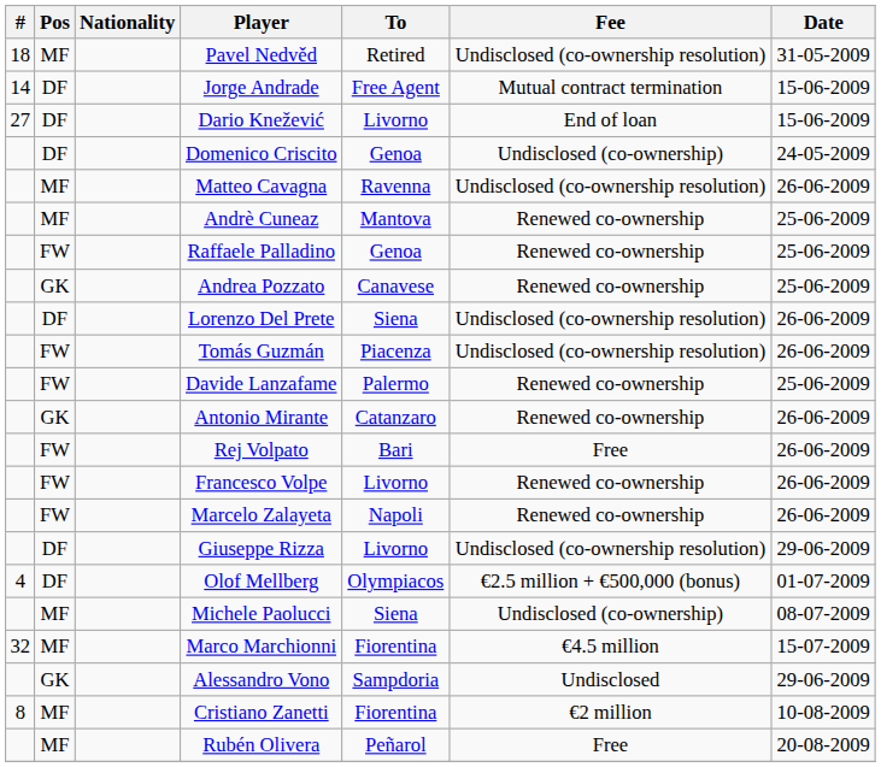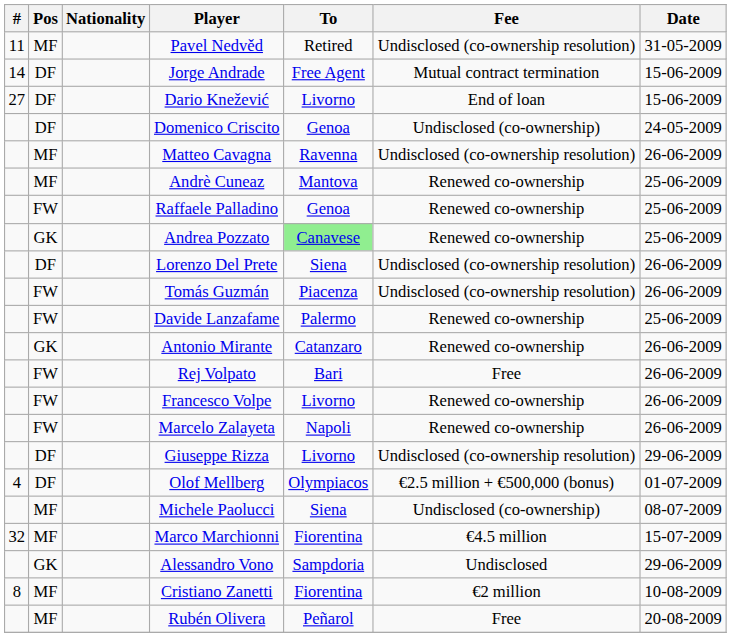Pavel Nedvěd | #: 18 -> 11
Andrea Pozzato | To: no background -> lightgreen background
